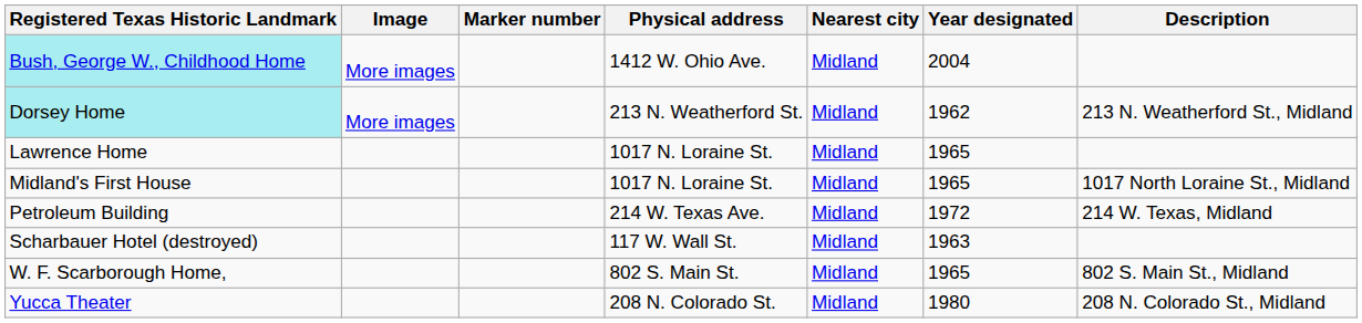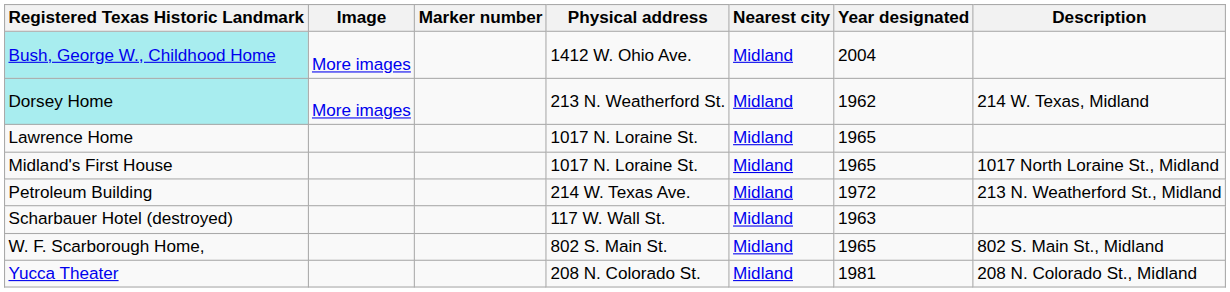Dorsey Home | Description: 213 N. Weatherford St., Midland -> 214 W. Texas, Midland
Petroleum Building | Description: 214 W. Texas, Midland -> 213 N. Weatherford St., Midland
Yucca Theater | Year designated: 1980 -> 1981
